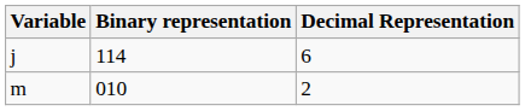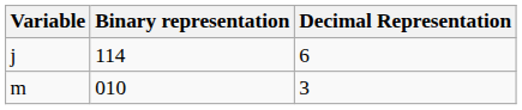m | Decimal Representation: 2 -> 3
